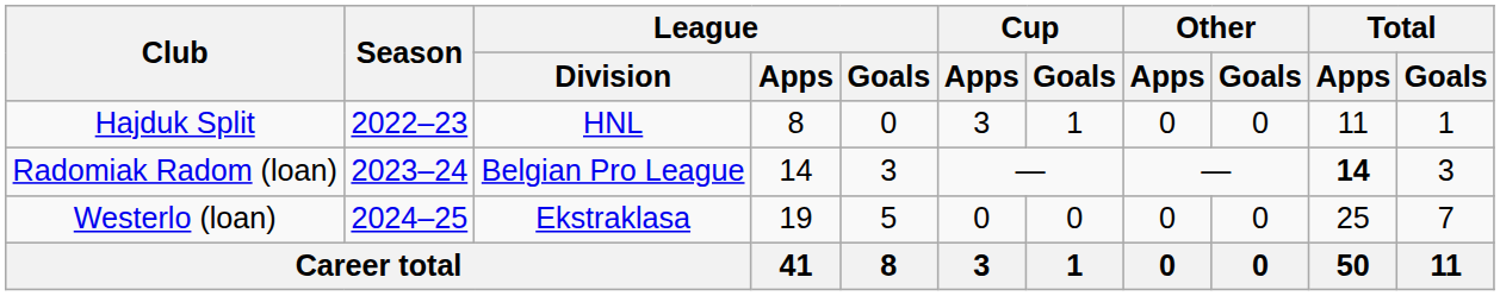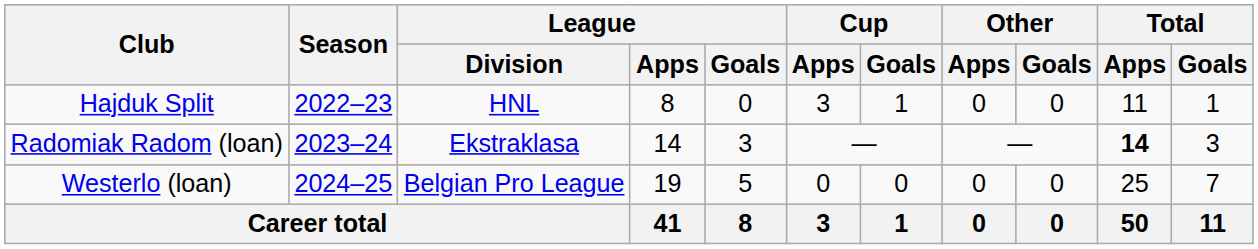Radomiak Radom (loan) | League / Division: Belgian Pro League -> Ekstraklasa
Westerlo (loan) | League / Division: Ekstraklasa -> Belgian Pro League
